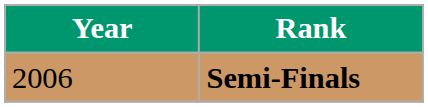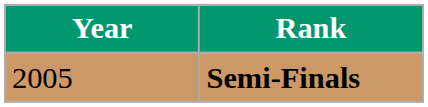Semi-Finals | Year: 2006 -> 2005
